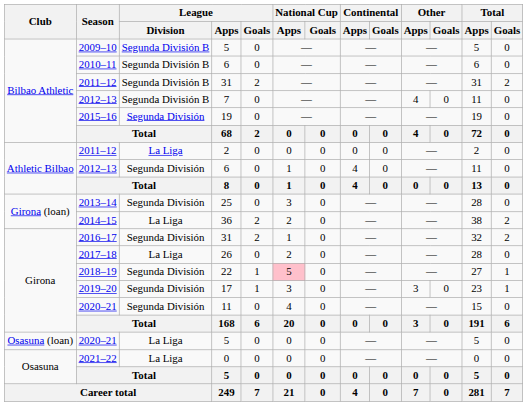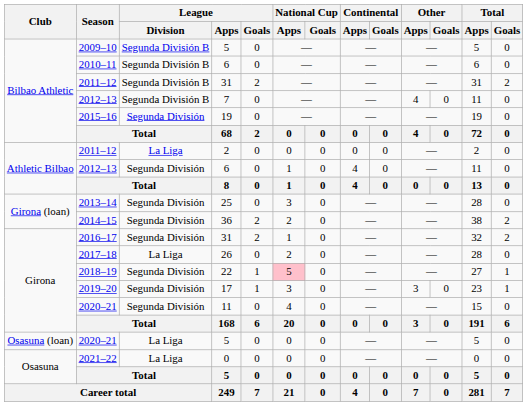2014–15 | League / Division: La Liga -> Segunda División
